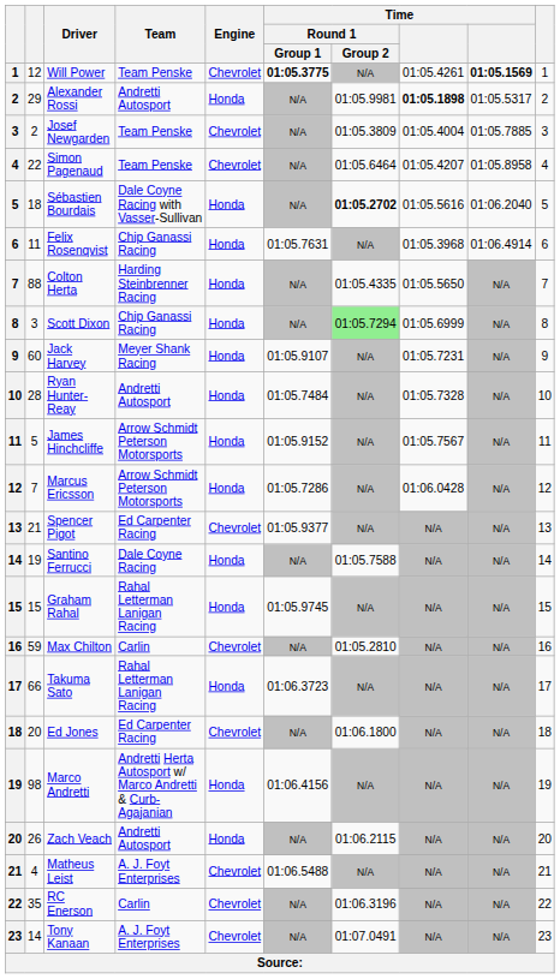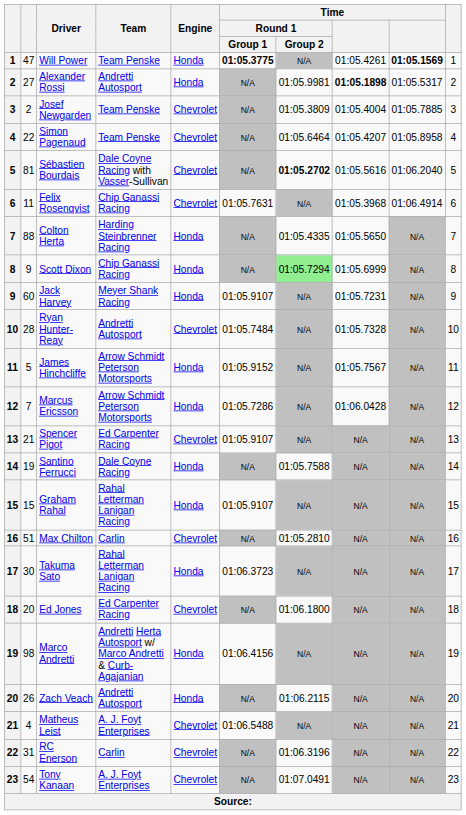Will Power | column 2: 12 -> 47
Will Power | Engine: Chevrolet -> Honda
Alexander Rossi | column 2: 29 -> 27
Sébastien Bourdais | column 2: 18 -> 81
Sébastien Bourdais | Engine: Honda -> Chevrolet
Felix Rosenqvist | Engine: Honda -> Chevrolet
Scott Dixon | column 2: 3 -> 9
Ryan Hunter-Reay | Engine: Honda -> Chevrolet
Spencer Pigot | Time / Round 1 / Group 1: 01:05.9377 -> 01:05.9107
Graham Rahal | Time / Round 1 / Group 1: 01:05.9745 -> 01:05.9107
Max Chilton | column 2: 59 -> 51
Takuma Sato | column 2: 66 -> 30
RC Enerson | column 2: 35 -> 31
Tony Kanaan | column 2: 14 -> 54
